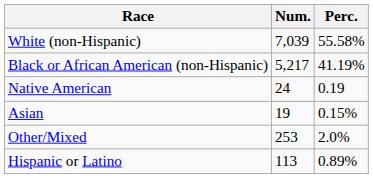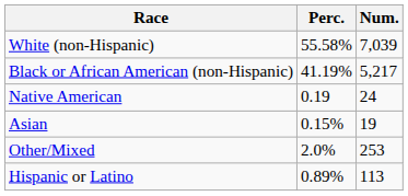columns swapped: Num. <-> Perc.
